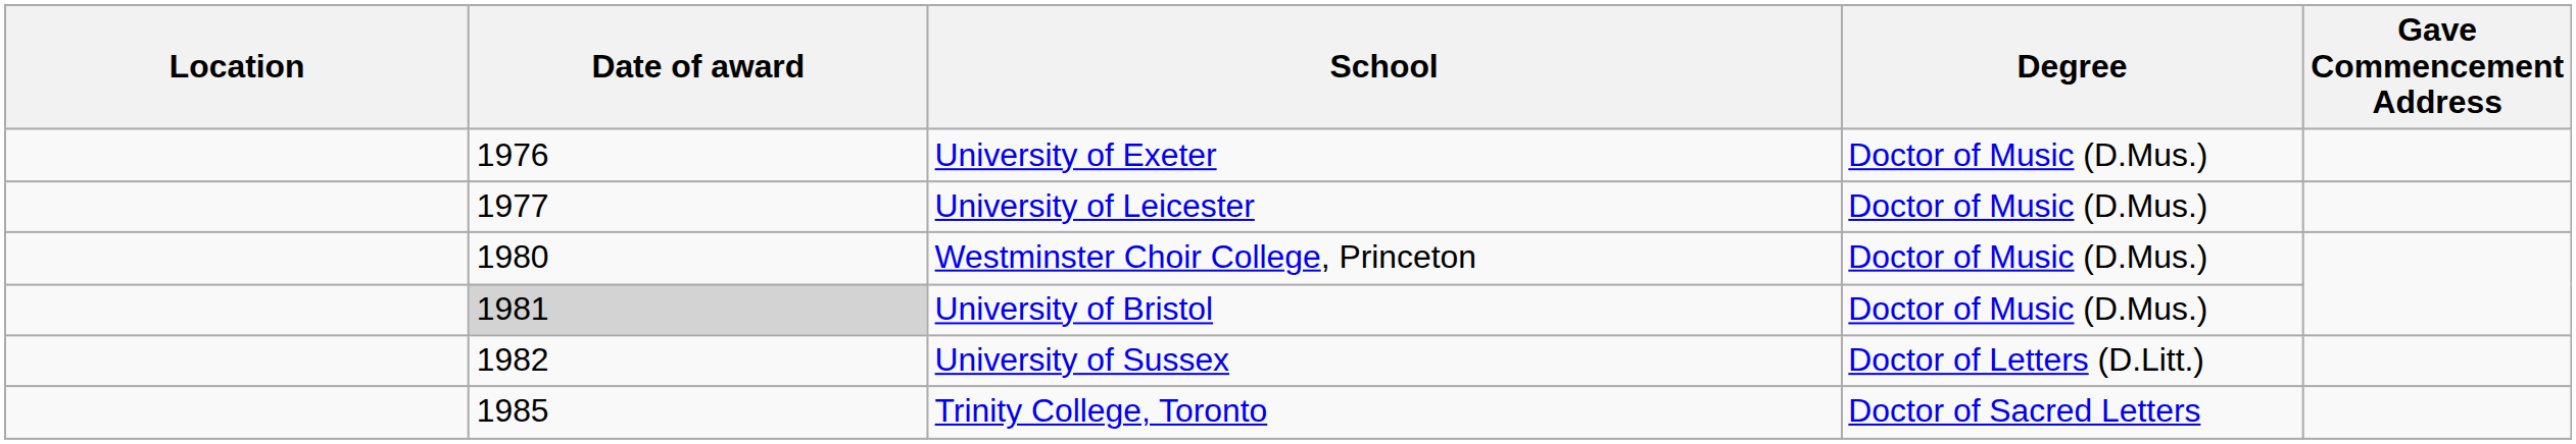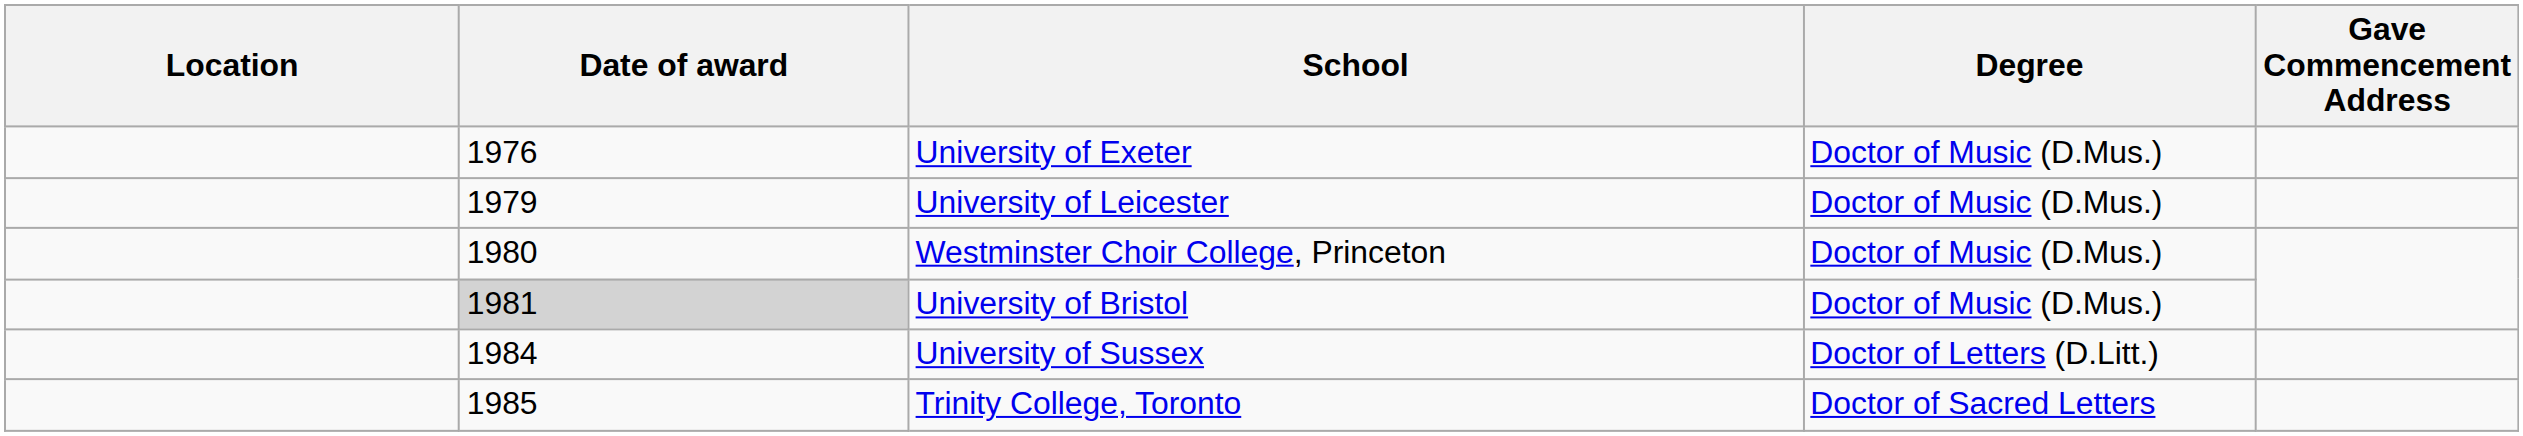University of Leicester | Date of award: 1977 -> 1979
University of Sussex | Date of award: 1982 -> 1984
